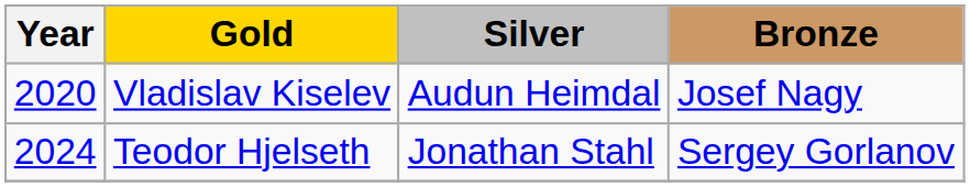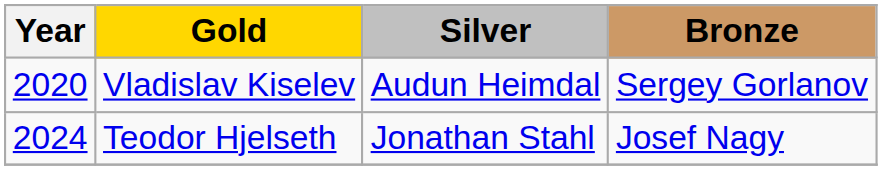Vladislav Kiselev | Bronze: Josef Nagy -> Sergey Gorlanov
Teodor Hjelseth | Bronze: Sergey Gorlanov -> Josef Nagy
